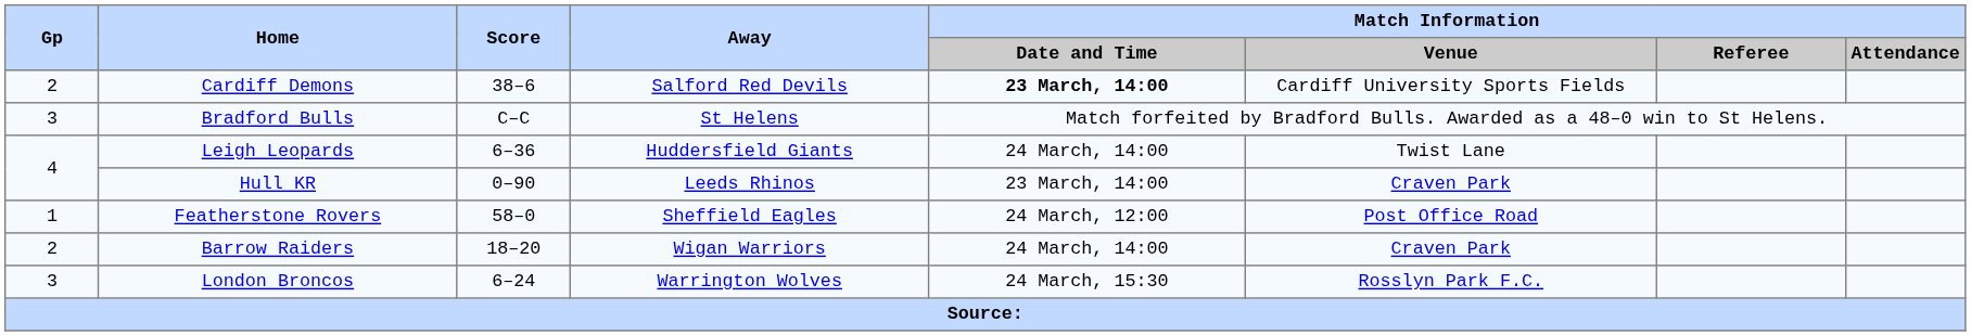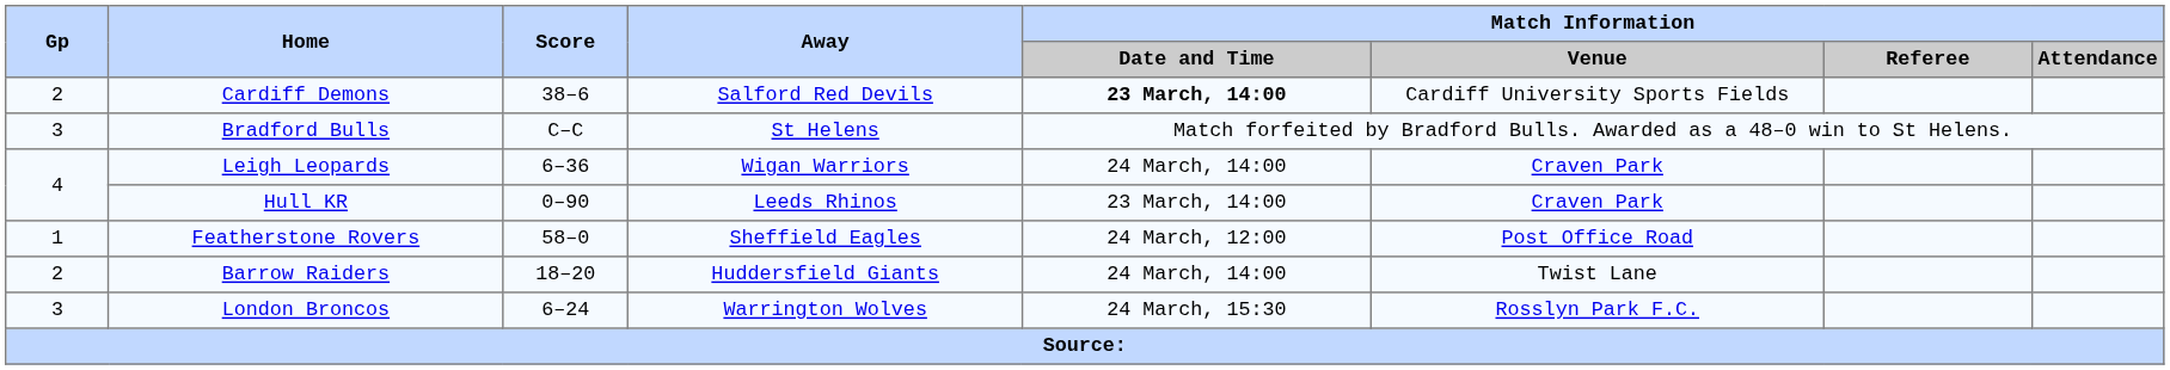Leigh Leopards | Away: Huddersfield Giants -> Wigan Warriors
Leigh Leopards | Match Information / Venue: Twist Lane -> Craven Park
Barrow Raiders | Away: Wigan Warriors -> Huddersfield Giants
Barrow Raiders | Match Information / Venue: Craven Park -> Twist Lane
